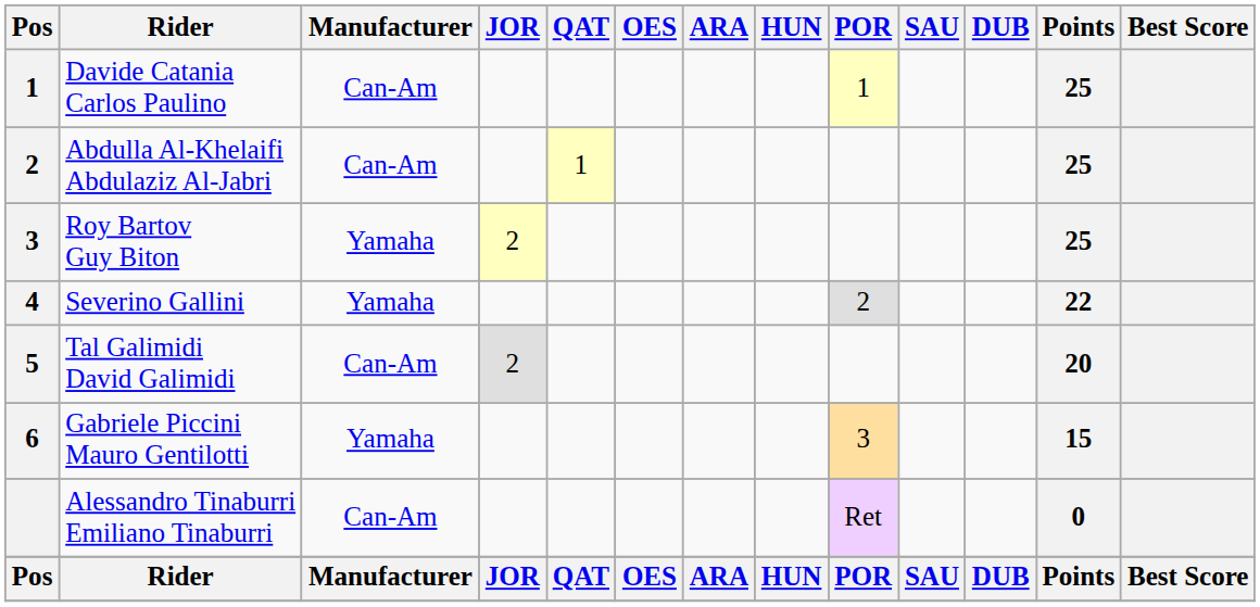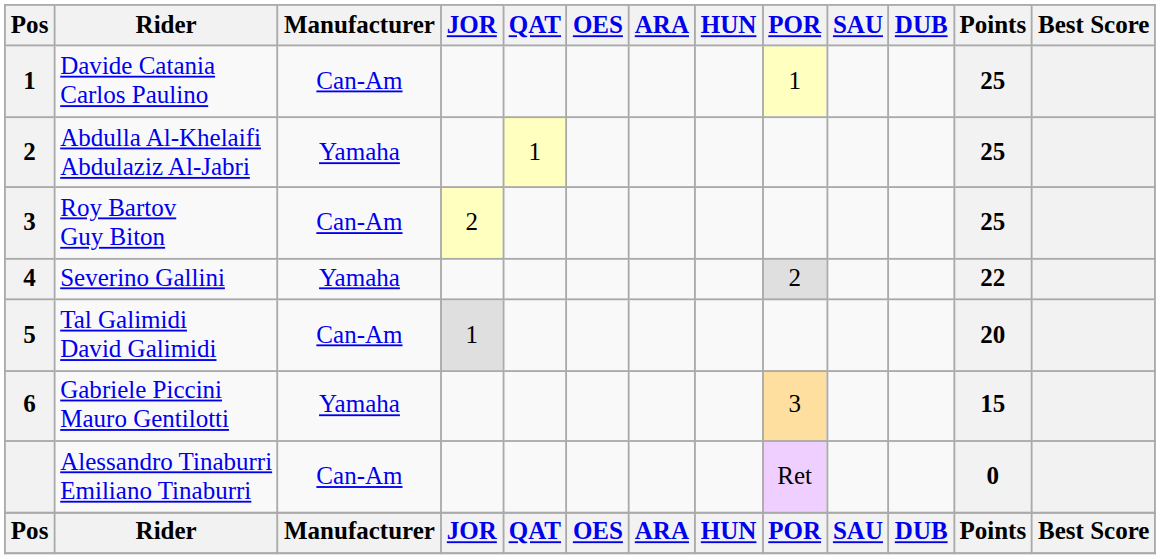Abdulla Al-Khelaifi Abdulaziz Al-Jabri | Manufacturer: Can-Am -> Yamaha
Roy Bartov Guy Biton | Manufacturer: Yamaha -> Can-Am
Tal Galimidi David Galimidi | JOR: 2 -> 1
